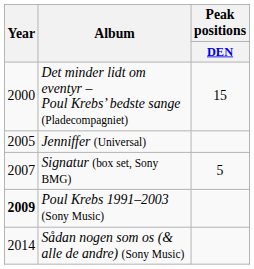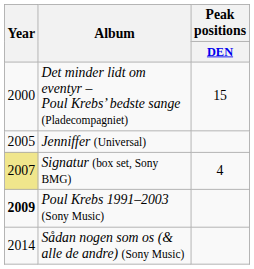Signatur (box set, Sony BMG) | Year: no background -> khaki background
Signatur (box set, Sony BMG) | Peak positions / DEN: 5 -> 4
